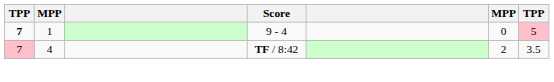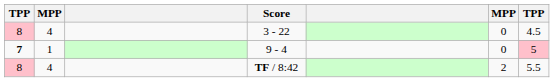+ row: 8 | 4 | 3 - 22 | 0 | 4.5
TF / 8:42 | column 1: 7 -> 8
TF / 8:42 | column 7: 3.5 -> 5.5
